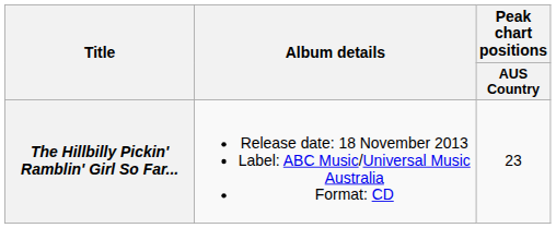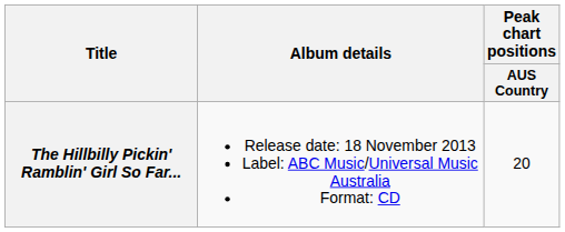The Hillbilly Pickin' Ramblin' Girl So Far... | Peak chart positions / AUS Country: 23 -> 20
